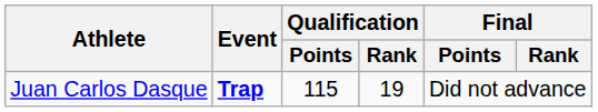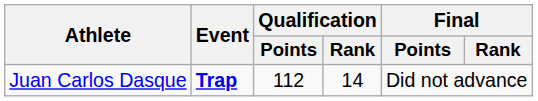Juan Carlos Dasque | Qualification / Points: 115 -> 112
Juan Carlos Dasque | Qualification / Rank: 19 -> 14
